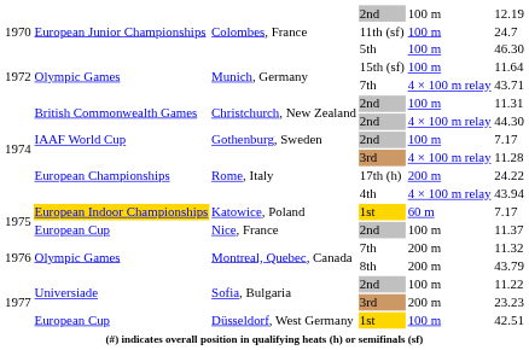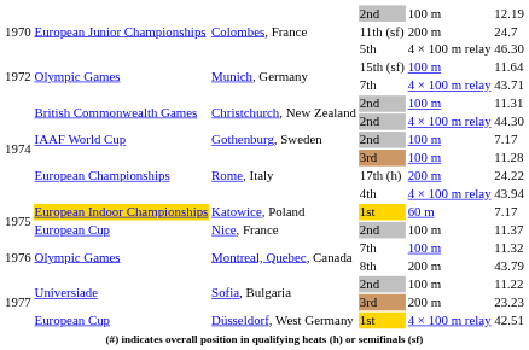Colombes, France / 11th (sf) | column 5: 100 m -> 200 m
Colombes, France / 5th | column 5: 100 m -> 4 × 100 m relay
Rome, Italy / 3rd | column 5: 4 × 100 m relay -> 100 m
Montreal, Quebec, Canada / 7th | column 5: 200 m -> 100 m
Düsseldorf, West Germany | column 5: 100 m -> 4 × 100 m relay
